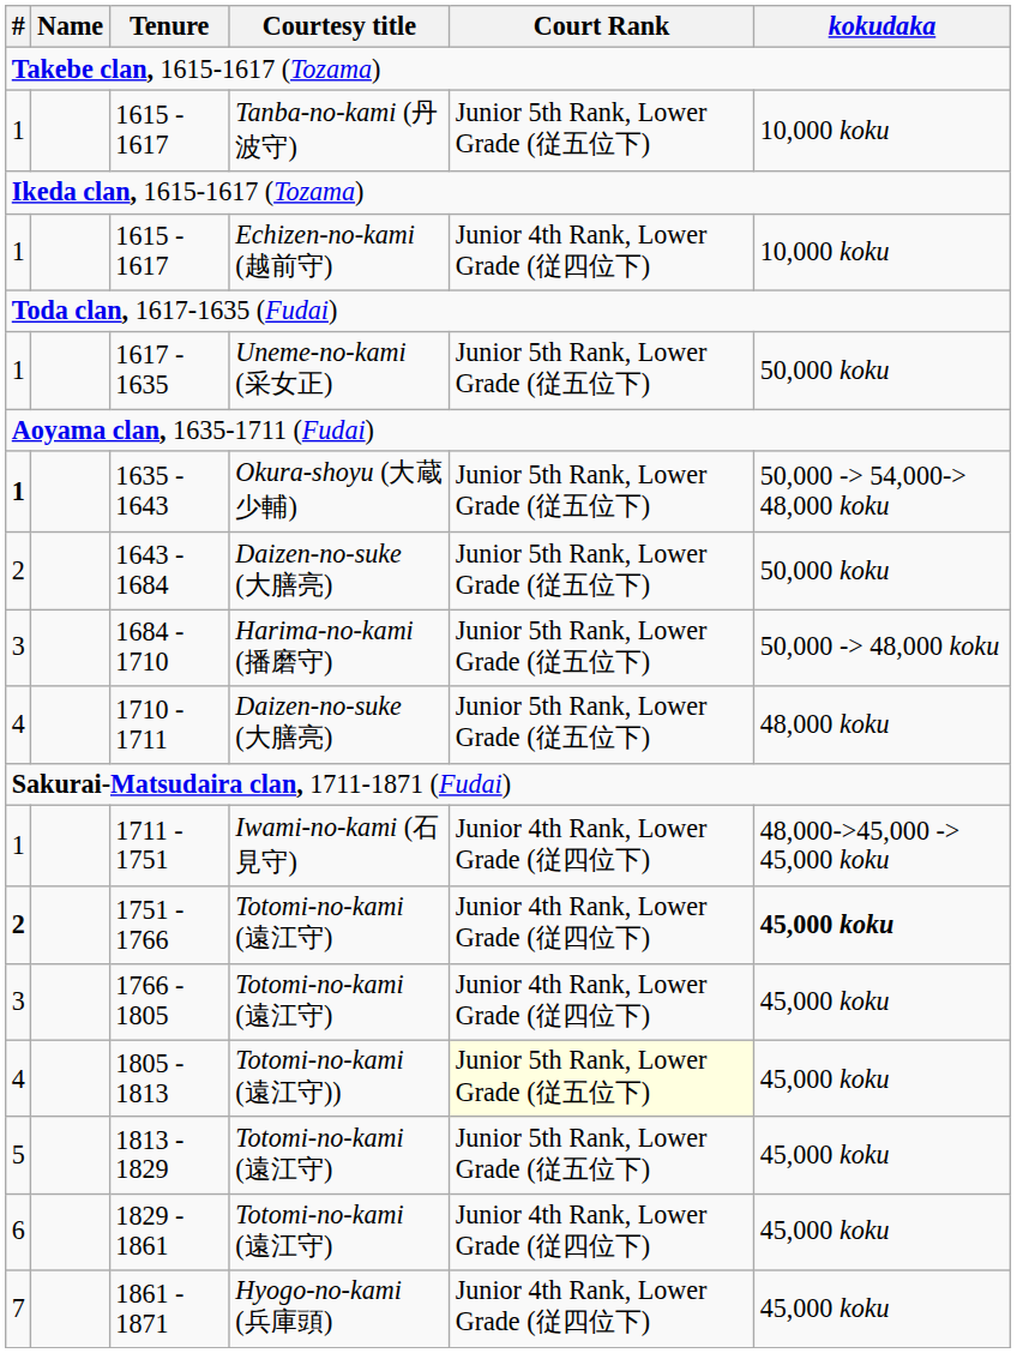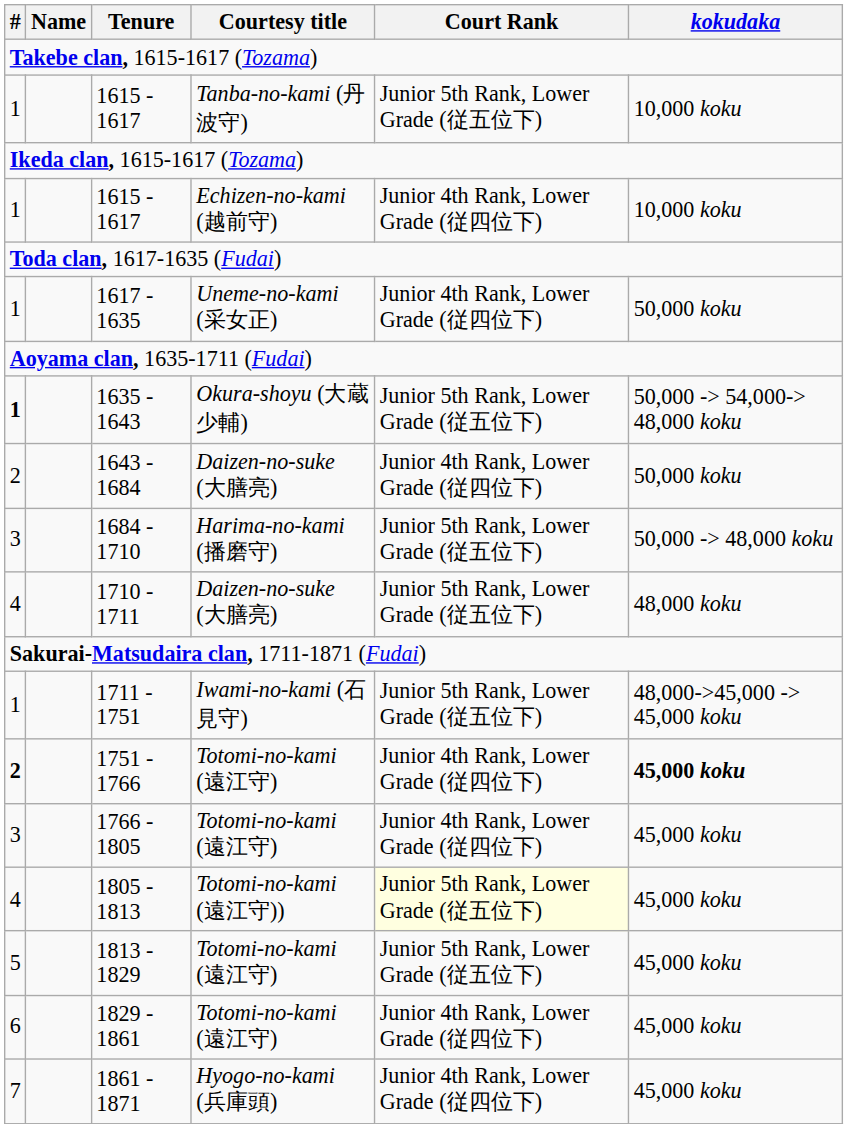1617 - 1635 | Court Rank: Junior 5th Rank, Lower Grade (従五位下) -> Junior 4th Rank, Lower Grade (従四位下)
1643 - 1684 | Court Rank: Junior 5th Rank, Lower Grade (従五位下) -> Junior 4th Rank, Lower Grade (従四位下)
1711 - 1751 | Court Rank: Junior 4th Rank, Lower Grade (従四位下) -> Junior 5th Rank, Lower Grade (従五位下)
